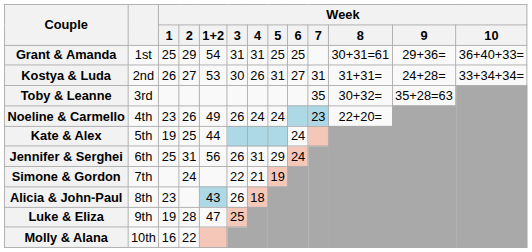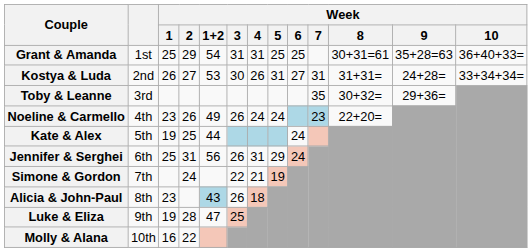Grant & Amanda | Week / 9: 29+36= -> 35+28=63
Toby & Leanne | Week / 9: 35+28=63 -> 29+36=
